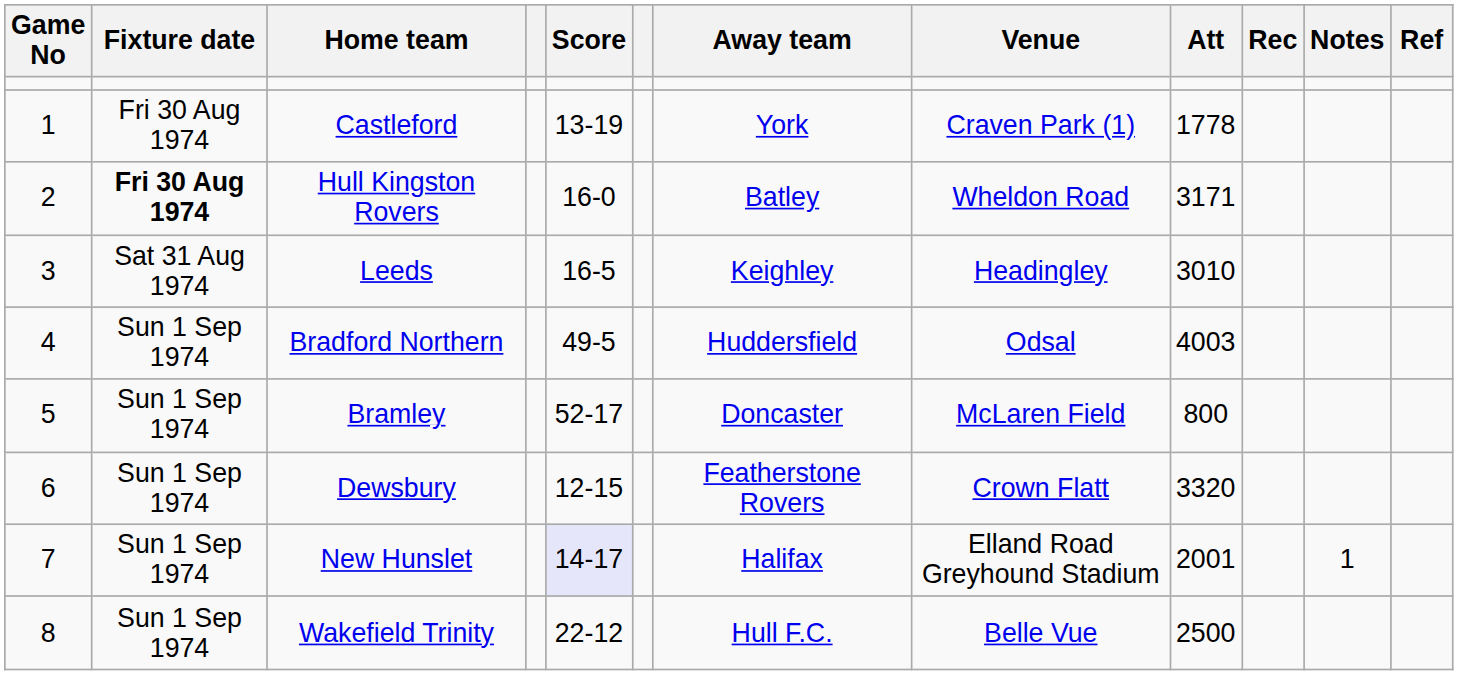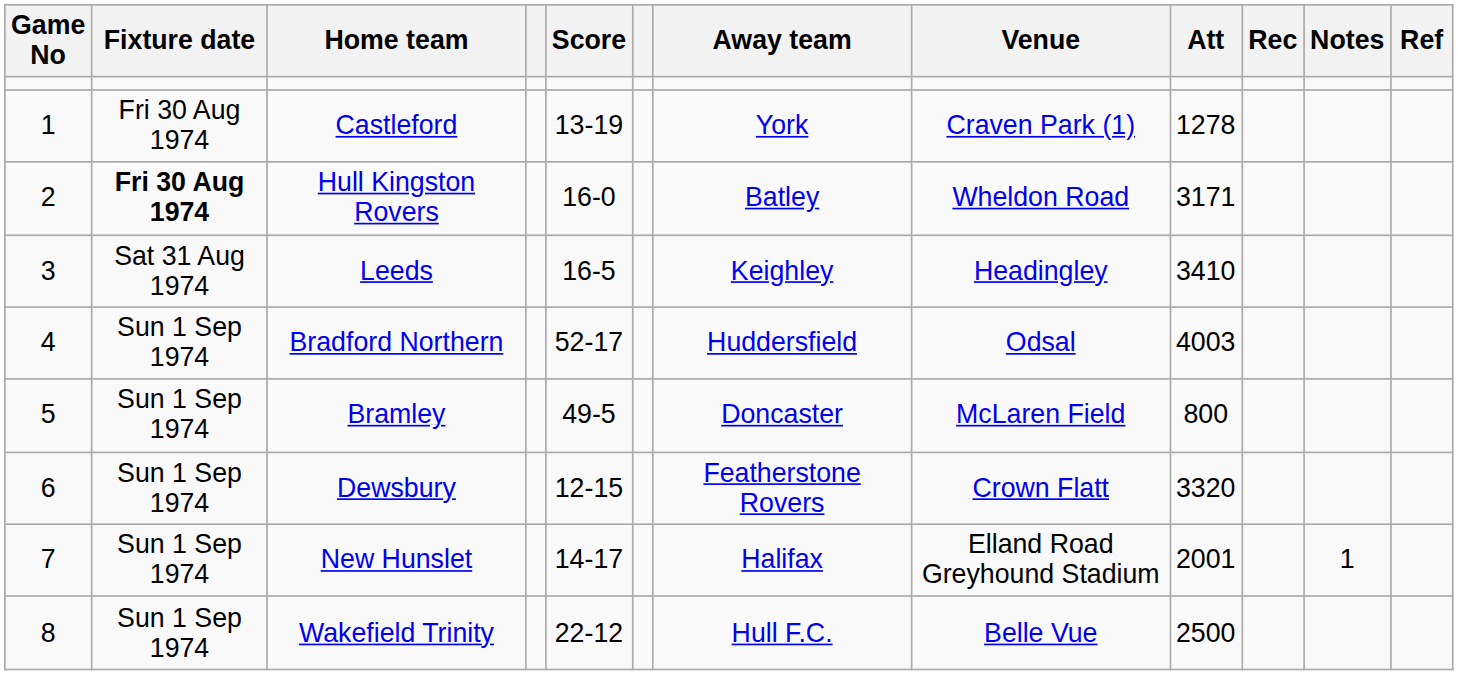Castleford | Att: 1778 -> 1278
Leeds | Att: 3010 -> 3410
Bradford Northern | Score: 49-5 -> 52-17
Bramley | Score: 52-17 -> 49-5
New Hunslet | Score: lavender background -> no background
